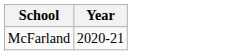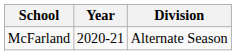+ column: Division | Alternate Season
